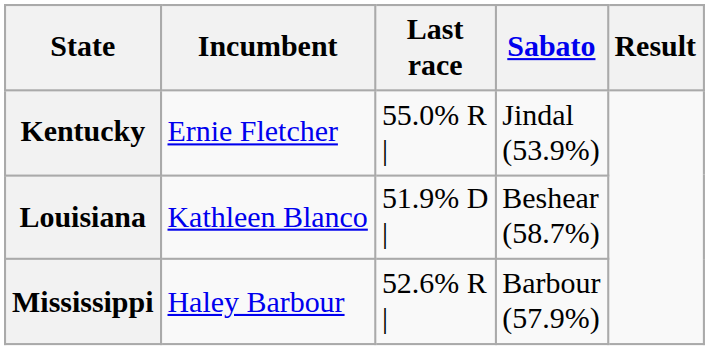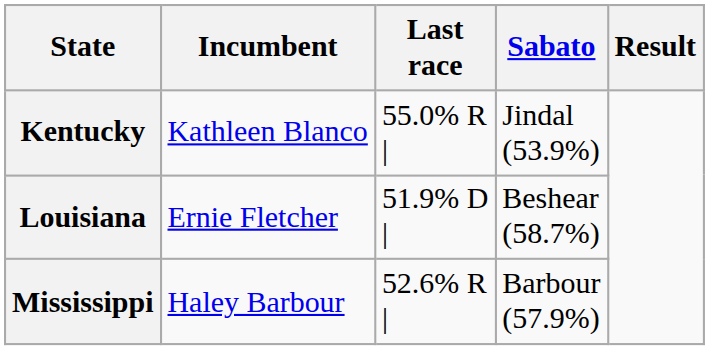Kentucky | Incumbent: Ernie Fletcher -> Kathleen Blanco
Louisiana | Incumbent: Kathleen Blanco -> Ernie Fletcher
